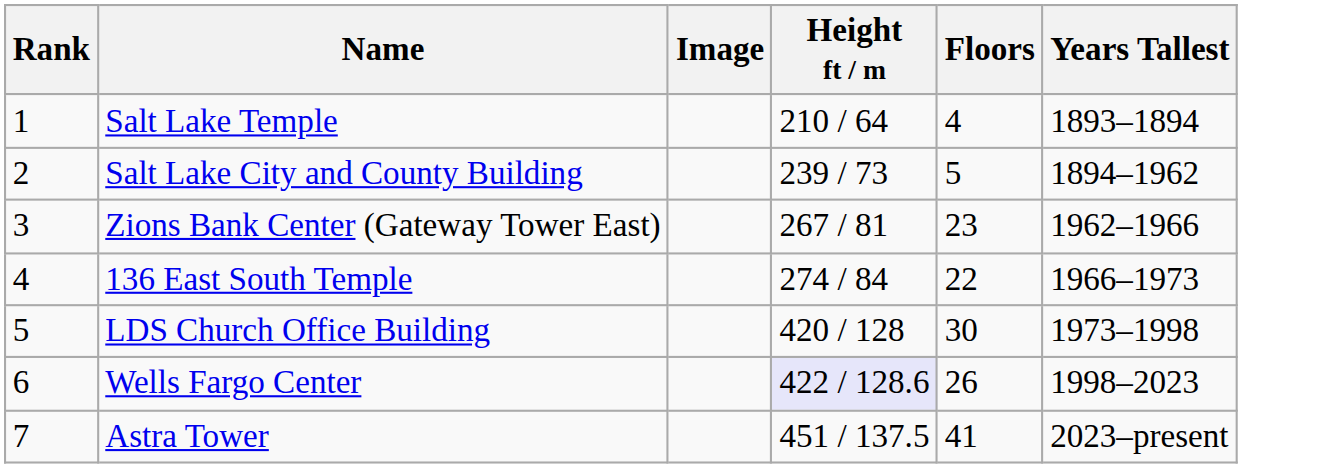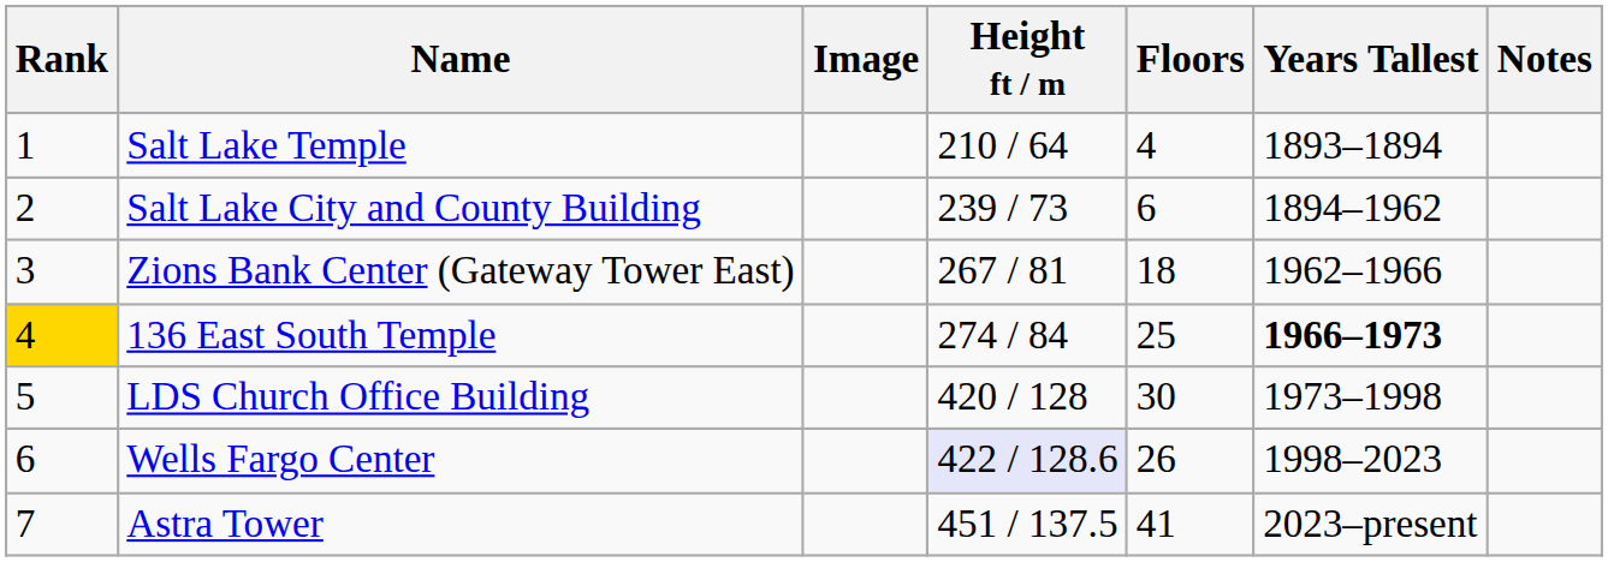+ column: Notes
Salt Lake City and County Building | Floors: 5 -> 6
Zions Bank Center (Gateway Tower East) | Floors: 23 -> 18
136 East South Temple | Rank: no background -> gold background
136 East South Temple | Floors: 22 -> 25
136 East South Temple | Years Tallest: normal -> bold
